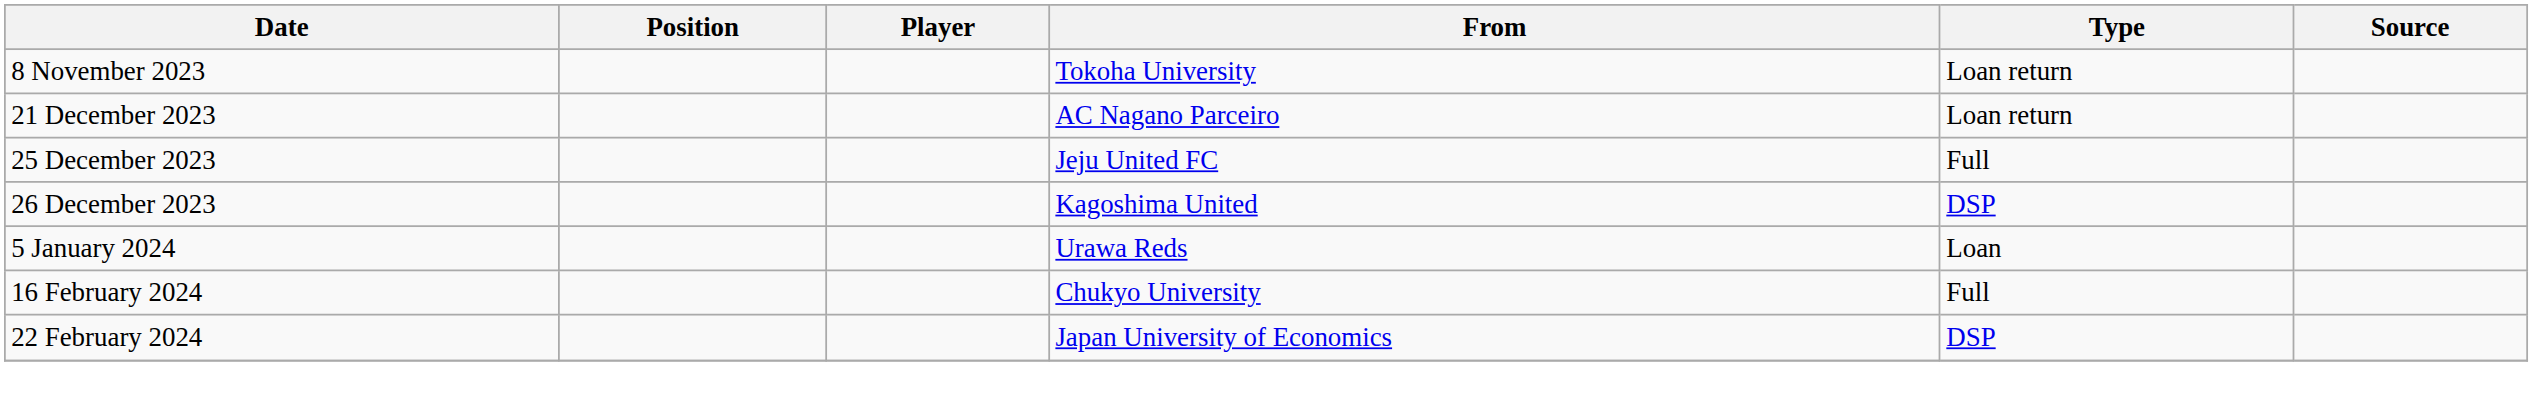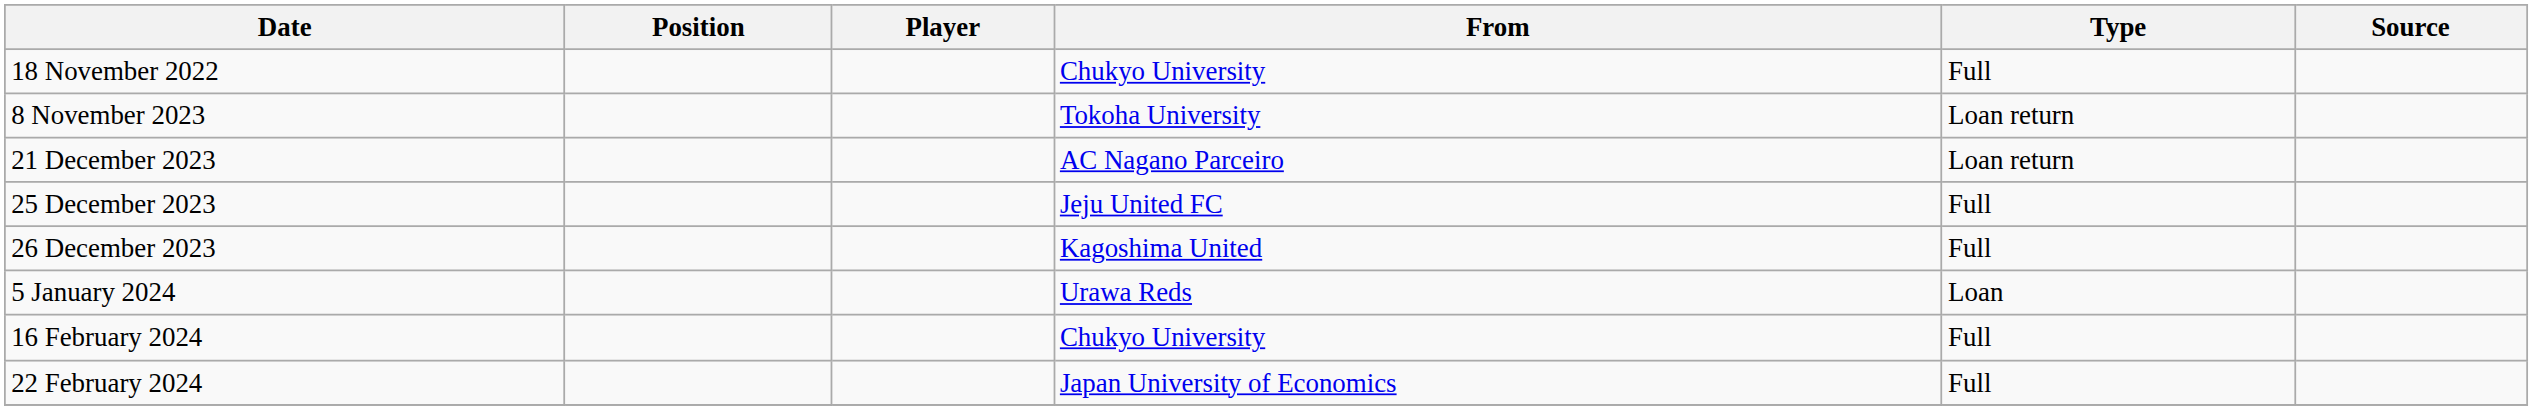+ row: 18 November 2022 | Chukyo University | Full
26 December 2023 | Type: DSP -> Full
22 February 2024 | Type: DSP -> Full
